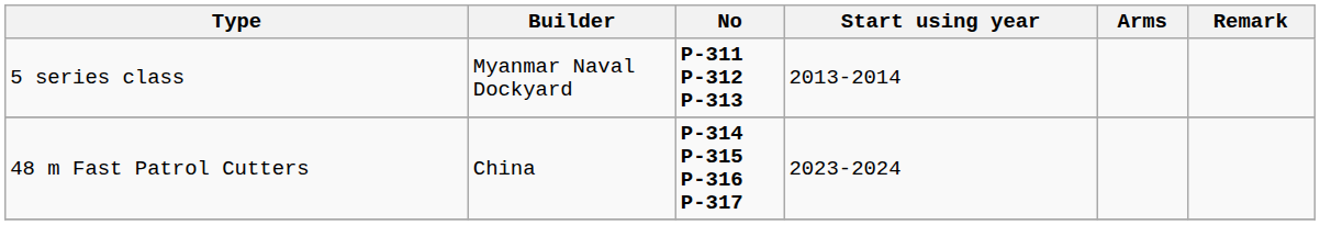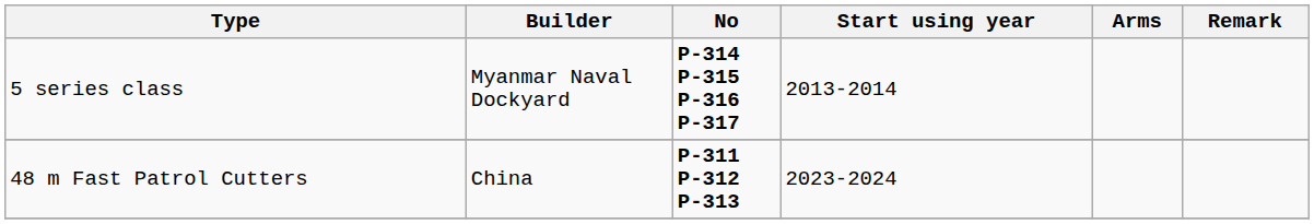5 series class | No: P-311 P-312 P-313 -> P-314 P-315 P-316 P-317
48 m Fast Patrol Cutters | No: P-314 P-315 P-316 P-317 -> P-311 P-312 P-313
